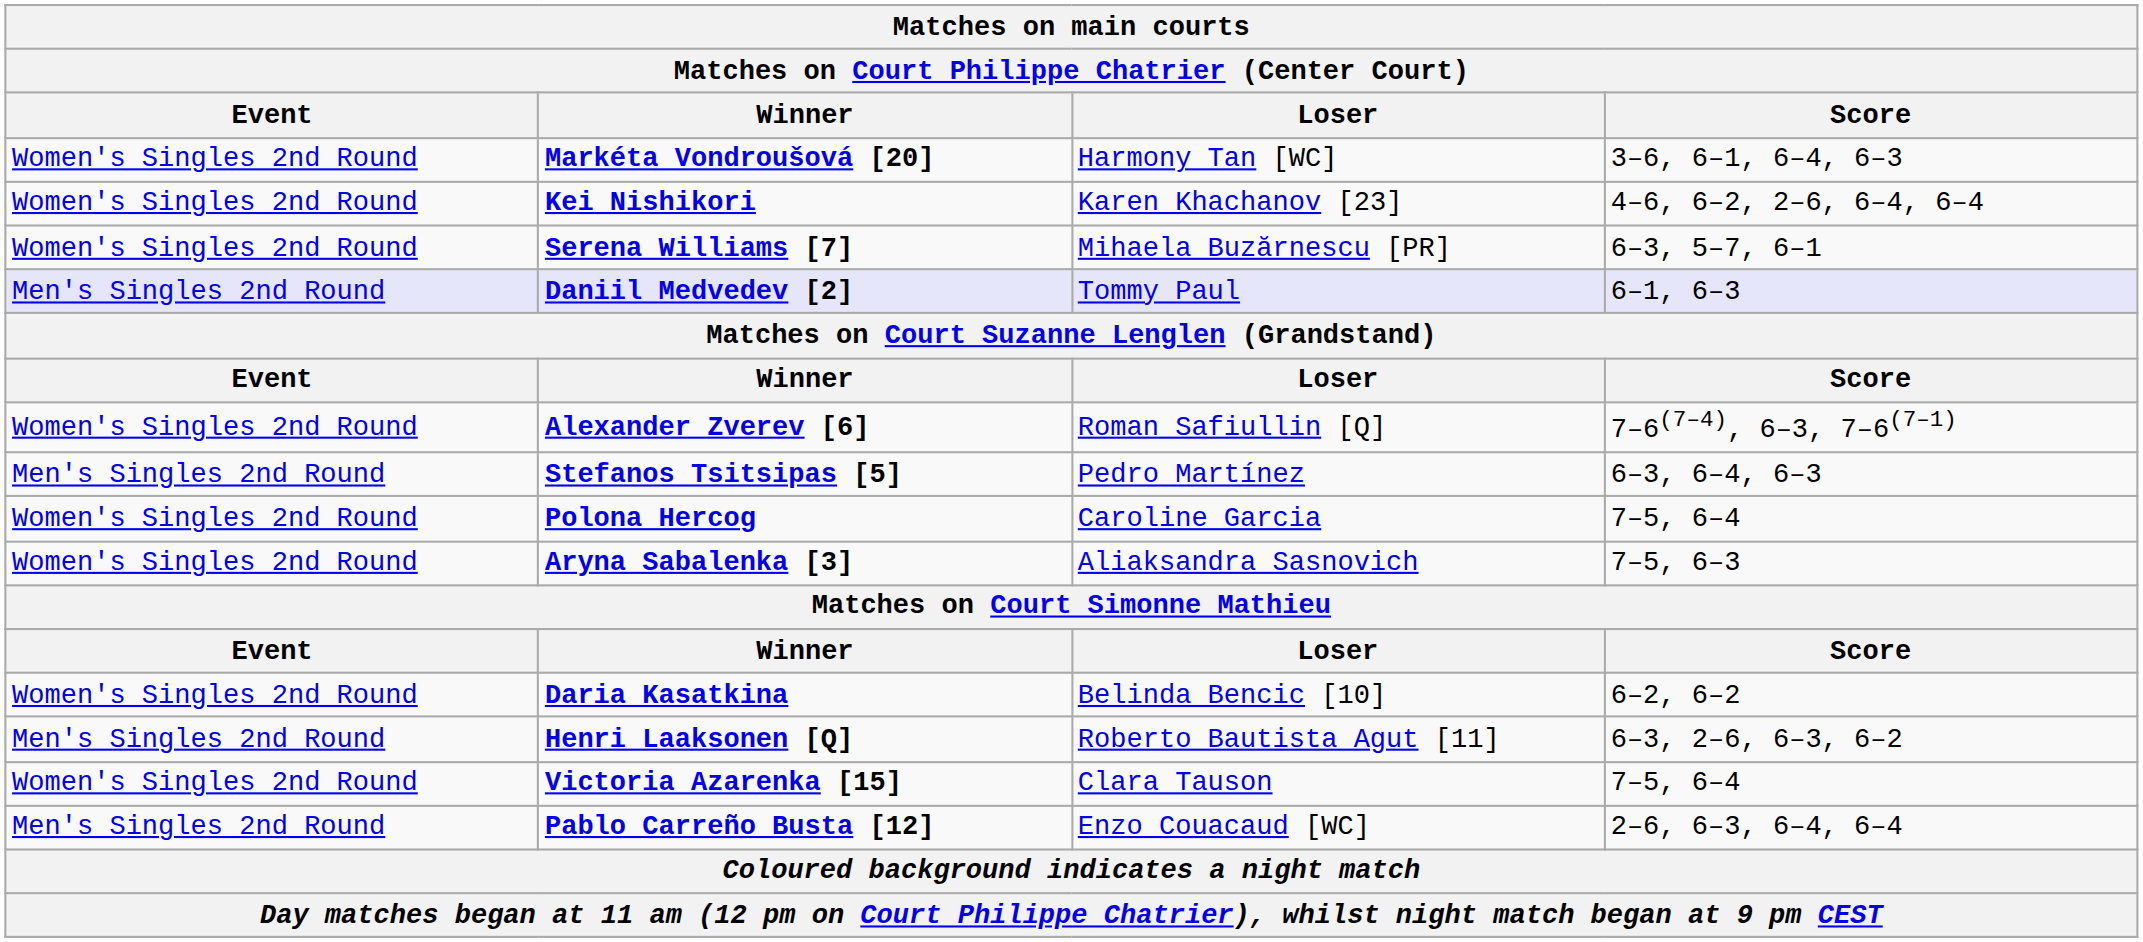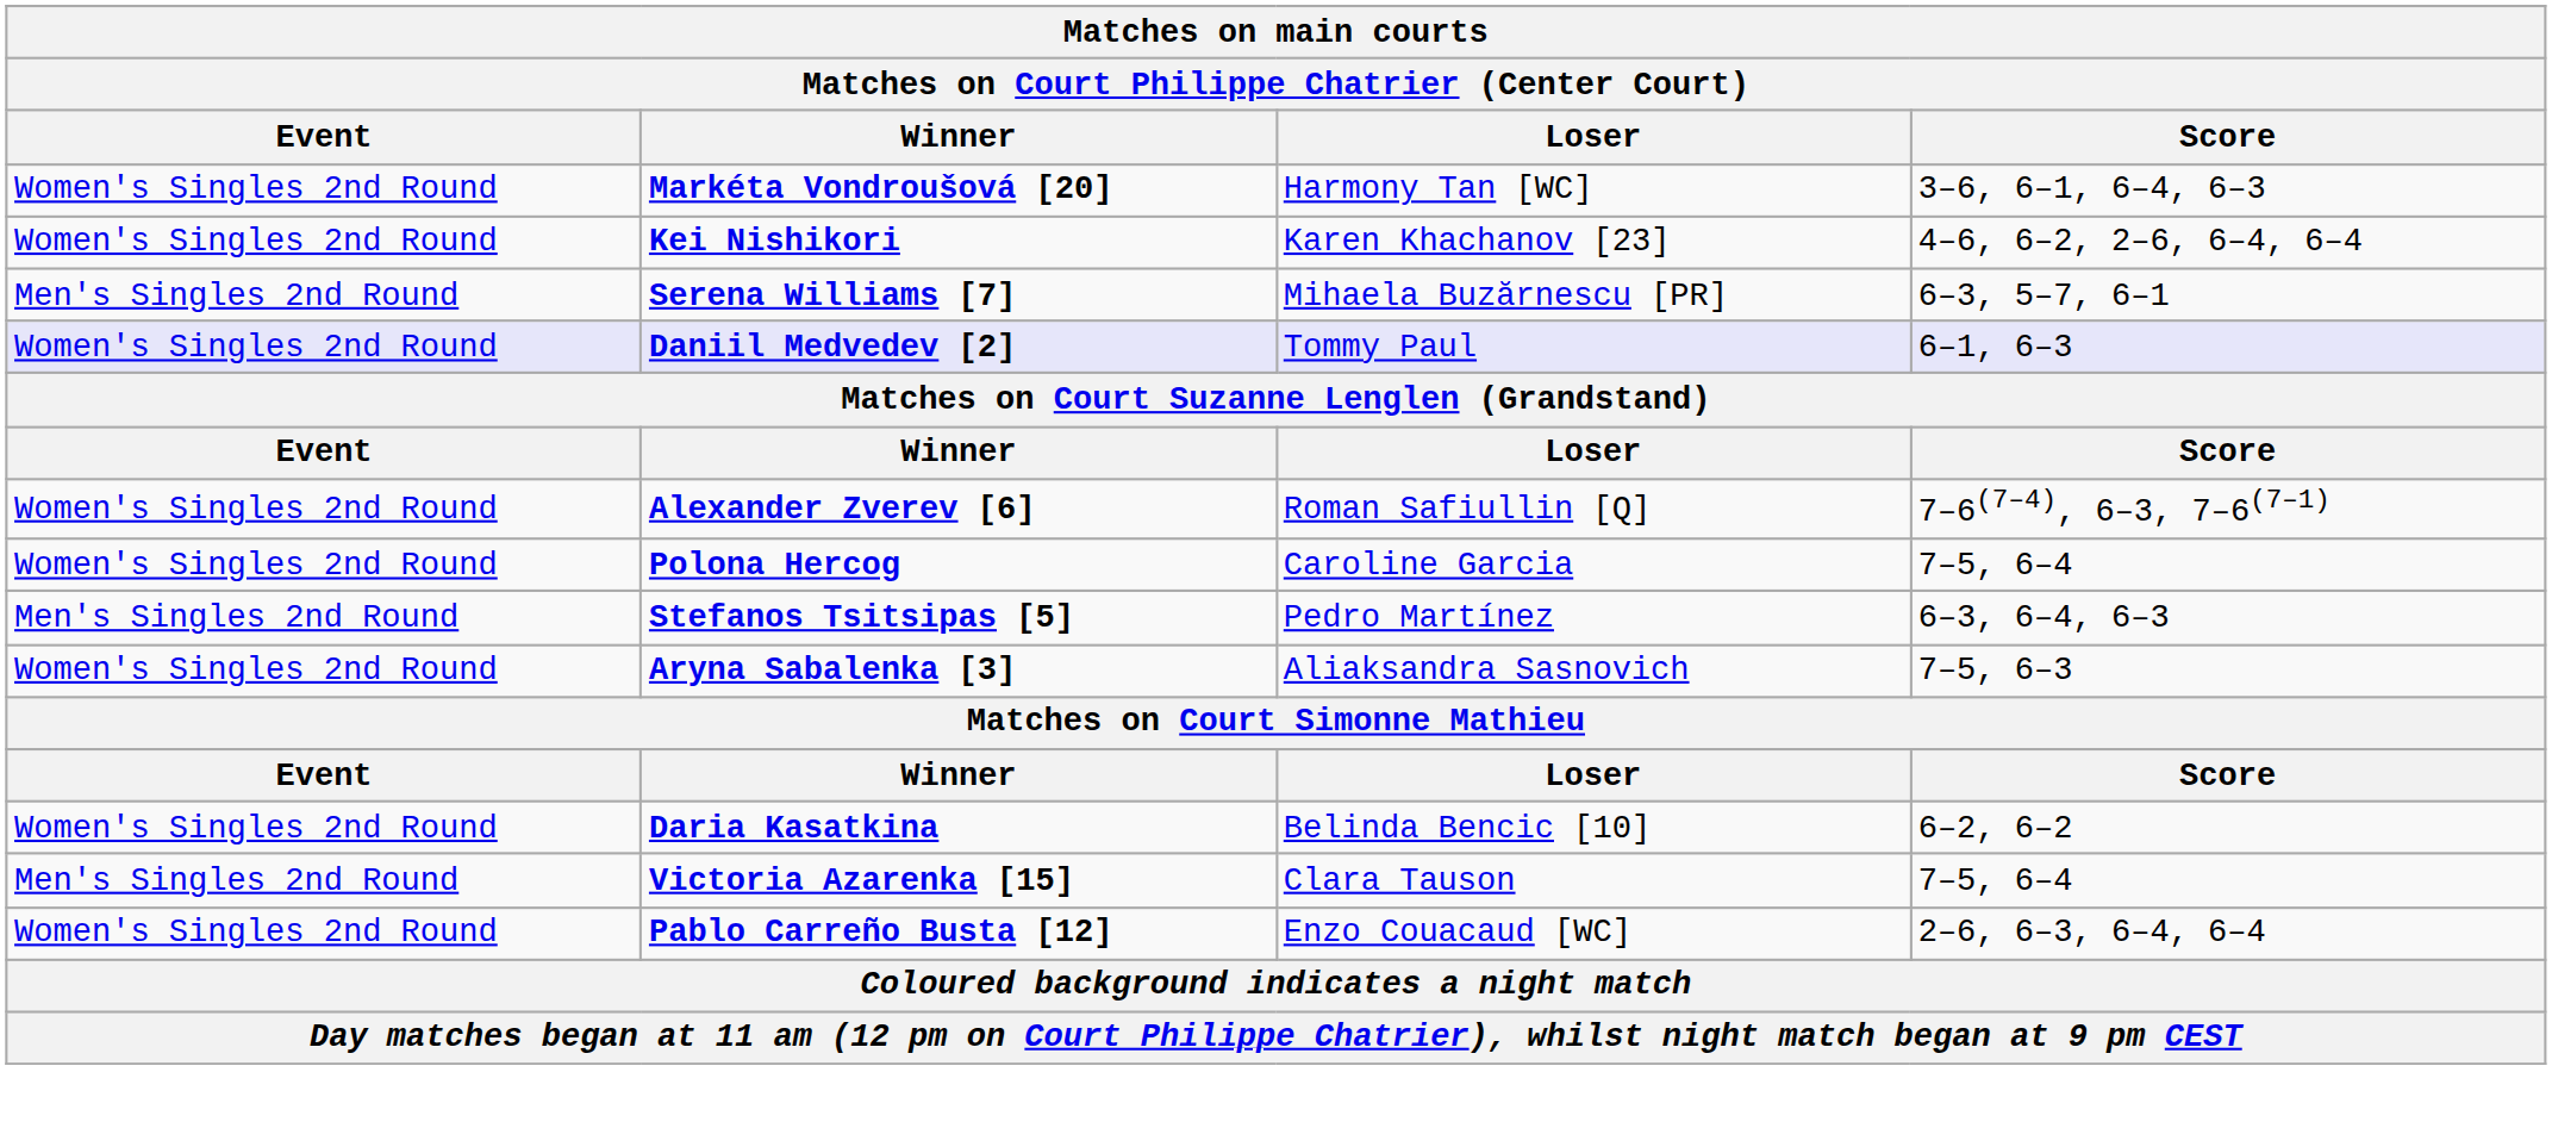Serena Williams [7] | Event: Women's Singles 2nd Round -> Men's Singles 2nd Round
Daniil Medvedev [2] | Event: Men's Singles 2nd Round -> Women's Singles 2nd Round
rows swapped: Polona Hercog <-> Stefanos Tsitsipas [5]
- row: Men's Singles 2nd Round | Henri Laaksonen [Q] | Roberto Bautista Agut [11] | 6–3, 2–6, 6–3, 6–2
Victoria Azarenka [15] | Event: Women's Singles 2nd Round -> Men's Singles 2nd Round
Pablo Carreño Busta [12] | Event: Men's Singles 2nd Round -> Women's Singles 2nd Round
